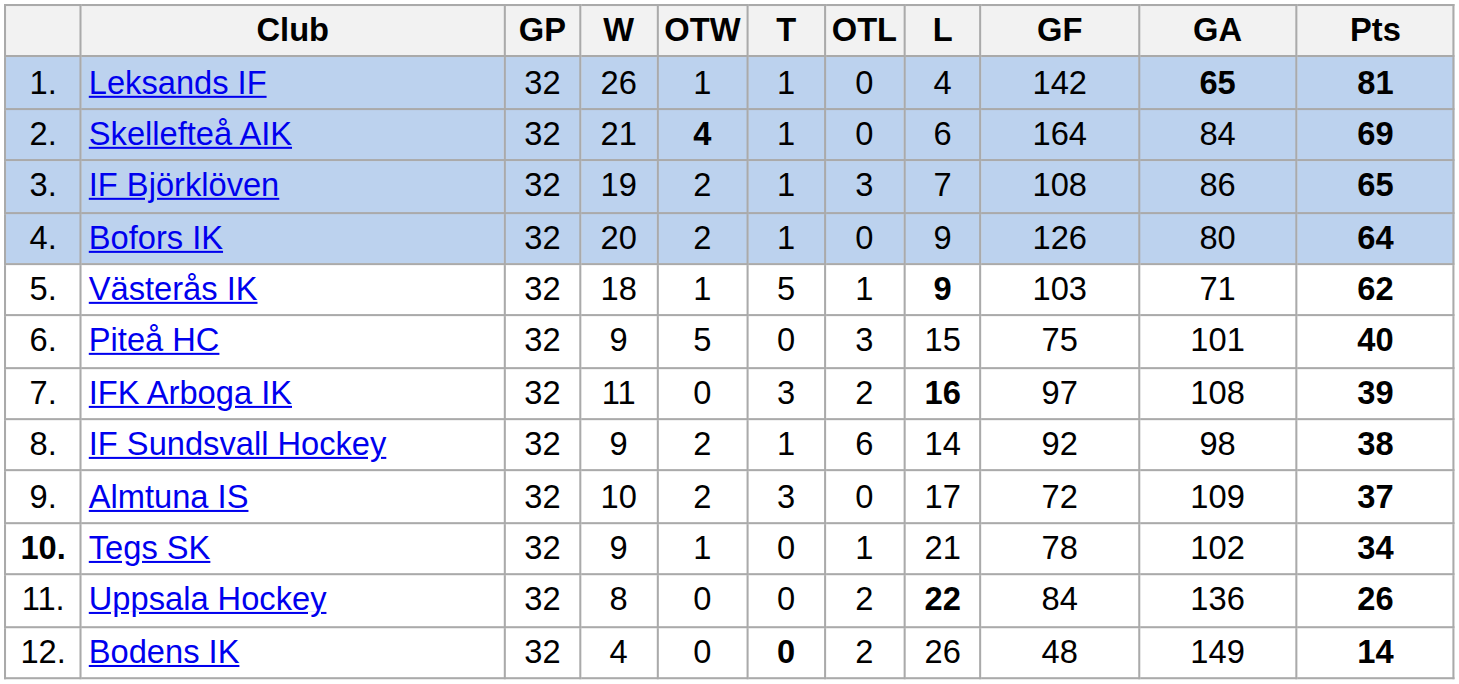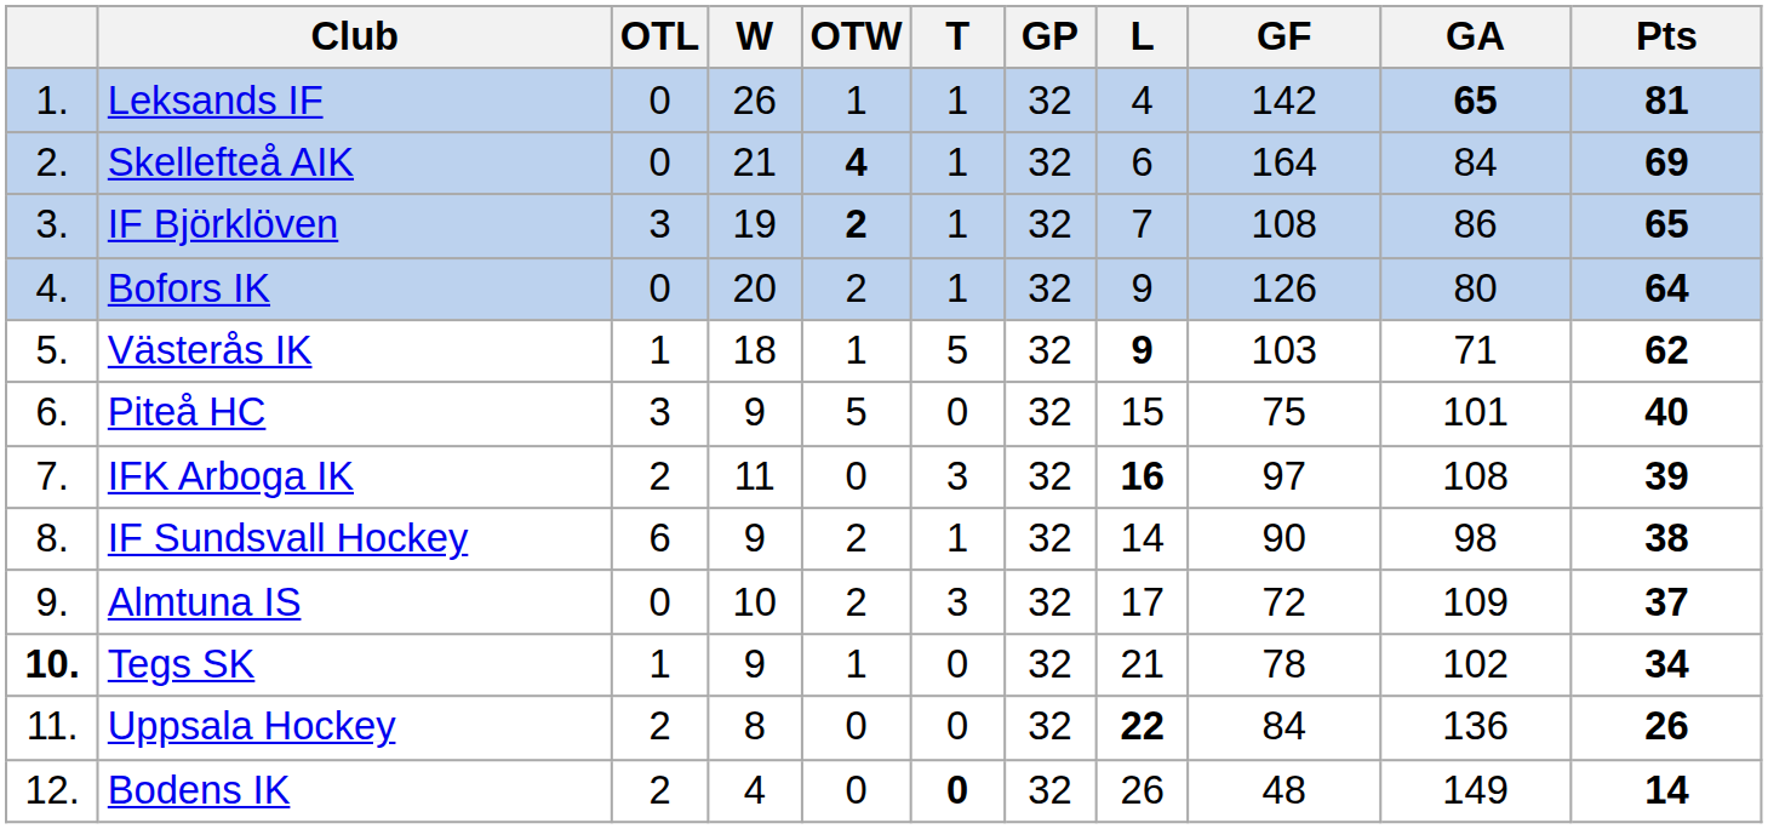columns swapped: GP <-> OTL
IF Björklöven | OTW: normal -> bold
IF Sundsvall Hockey | GF: 92 -> 90
